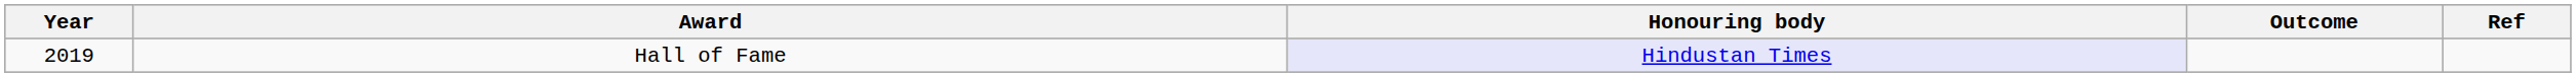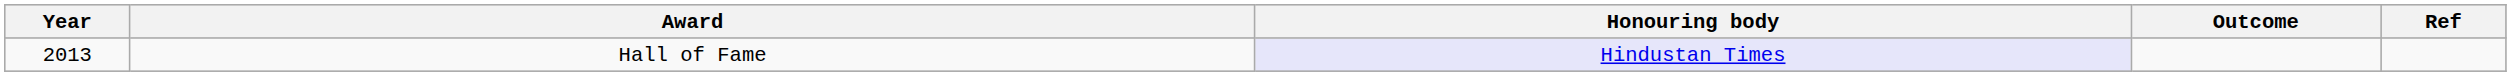Hall of Fame | Year: 2019 -> 2013
